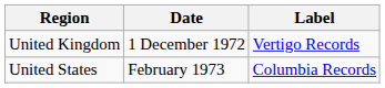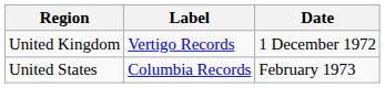columns swapped: Date <-> Label
